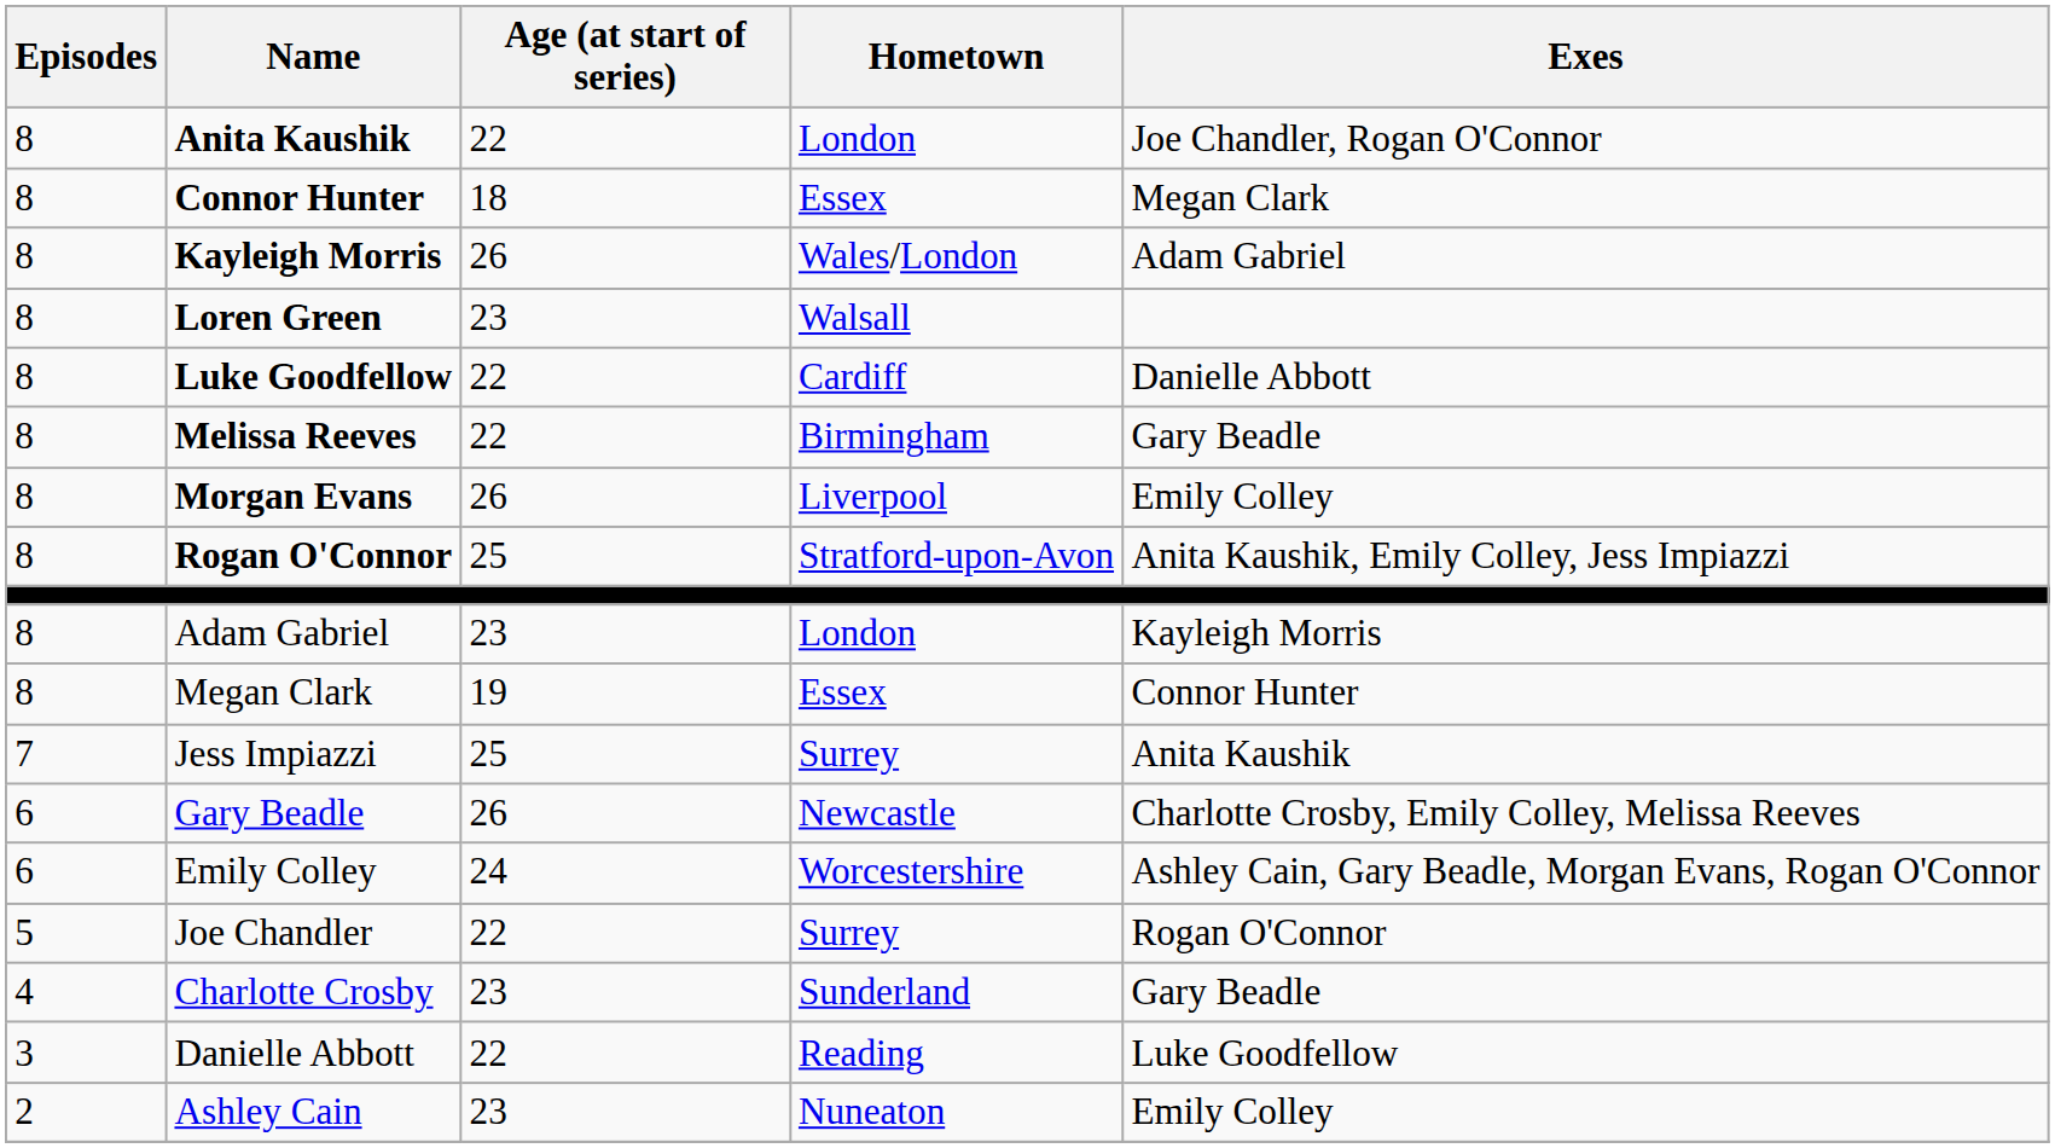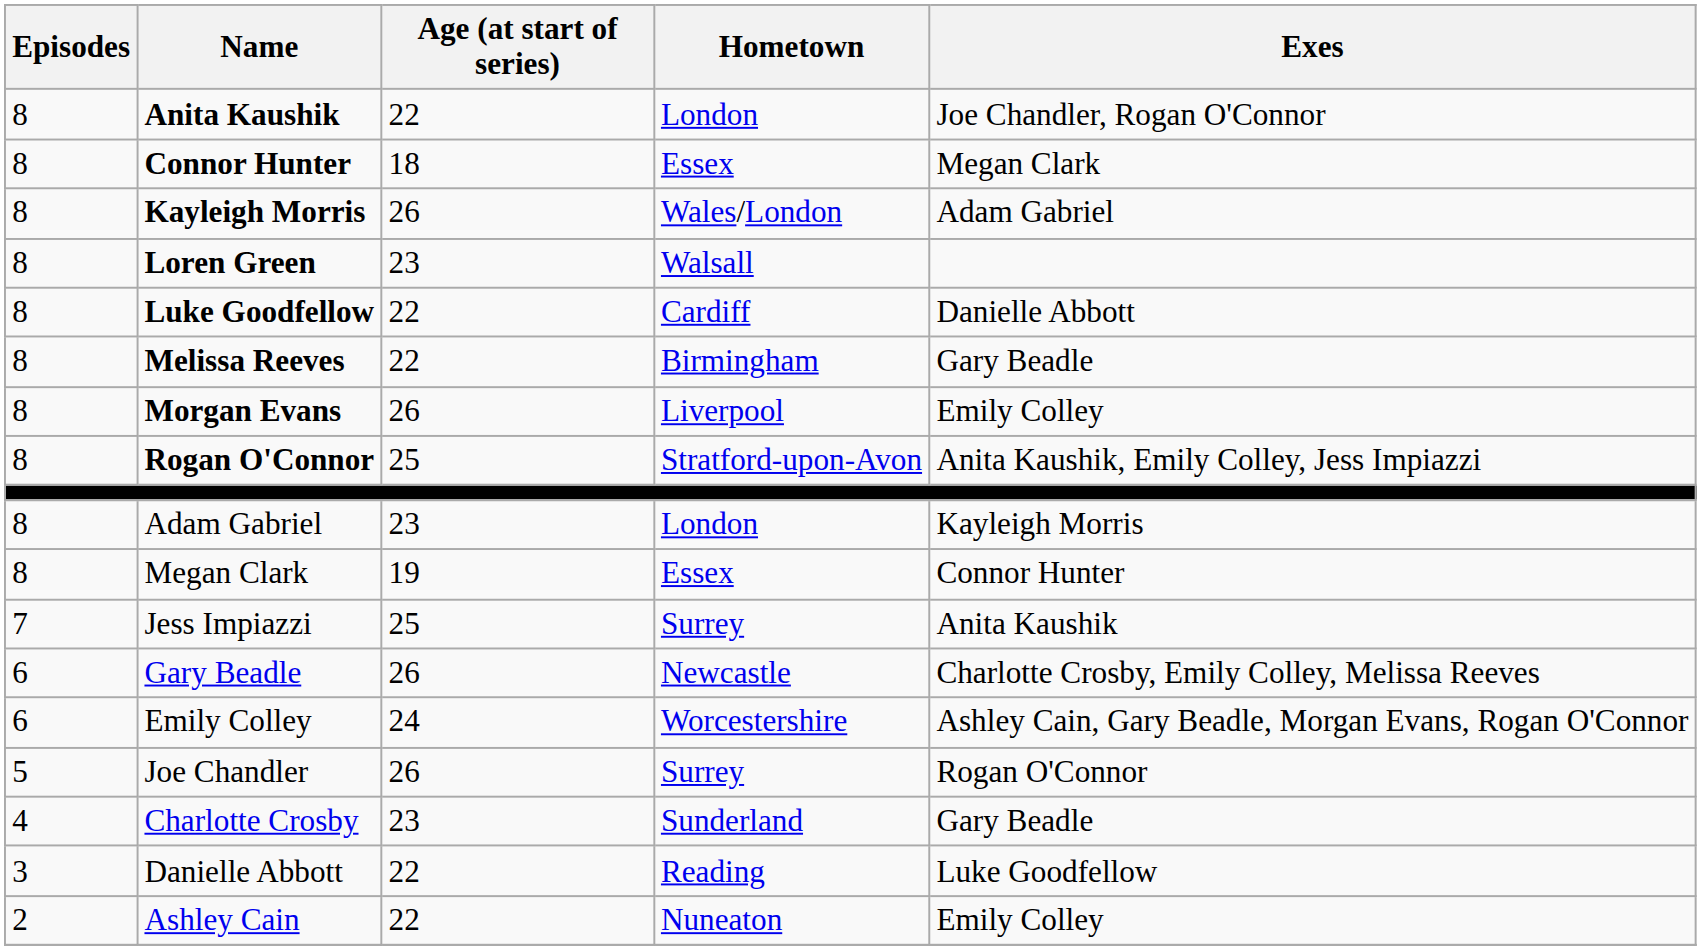Joe Chandler | Age (at start of series): 22 -> 26
Ashley Cain | Age (at start of series): 23 -> 22
